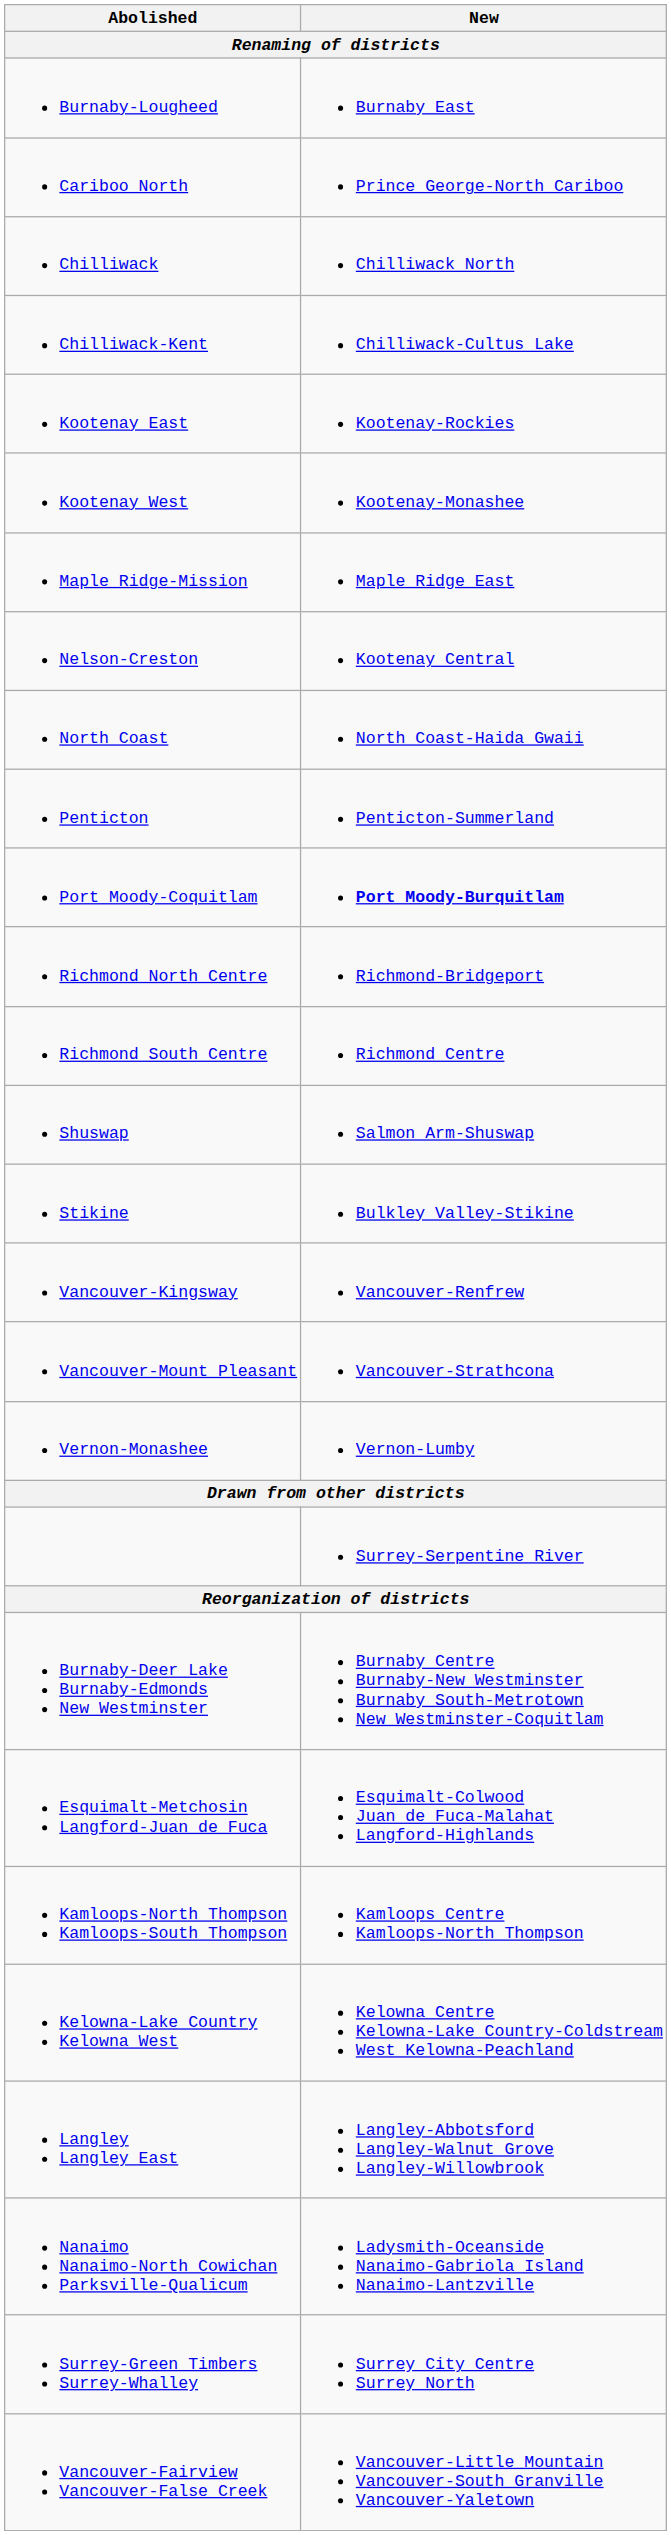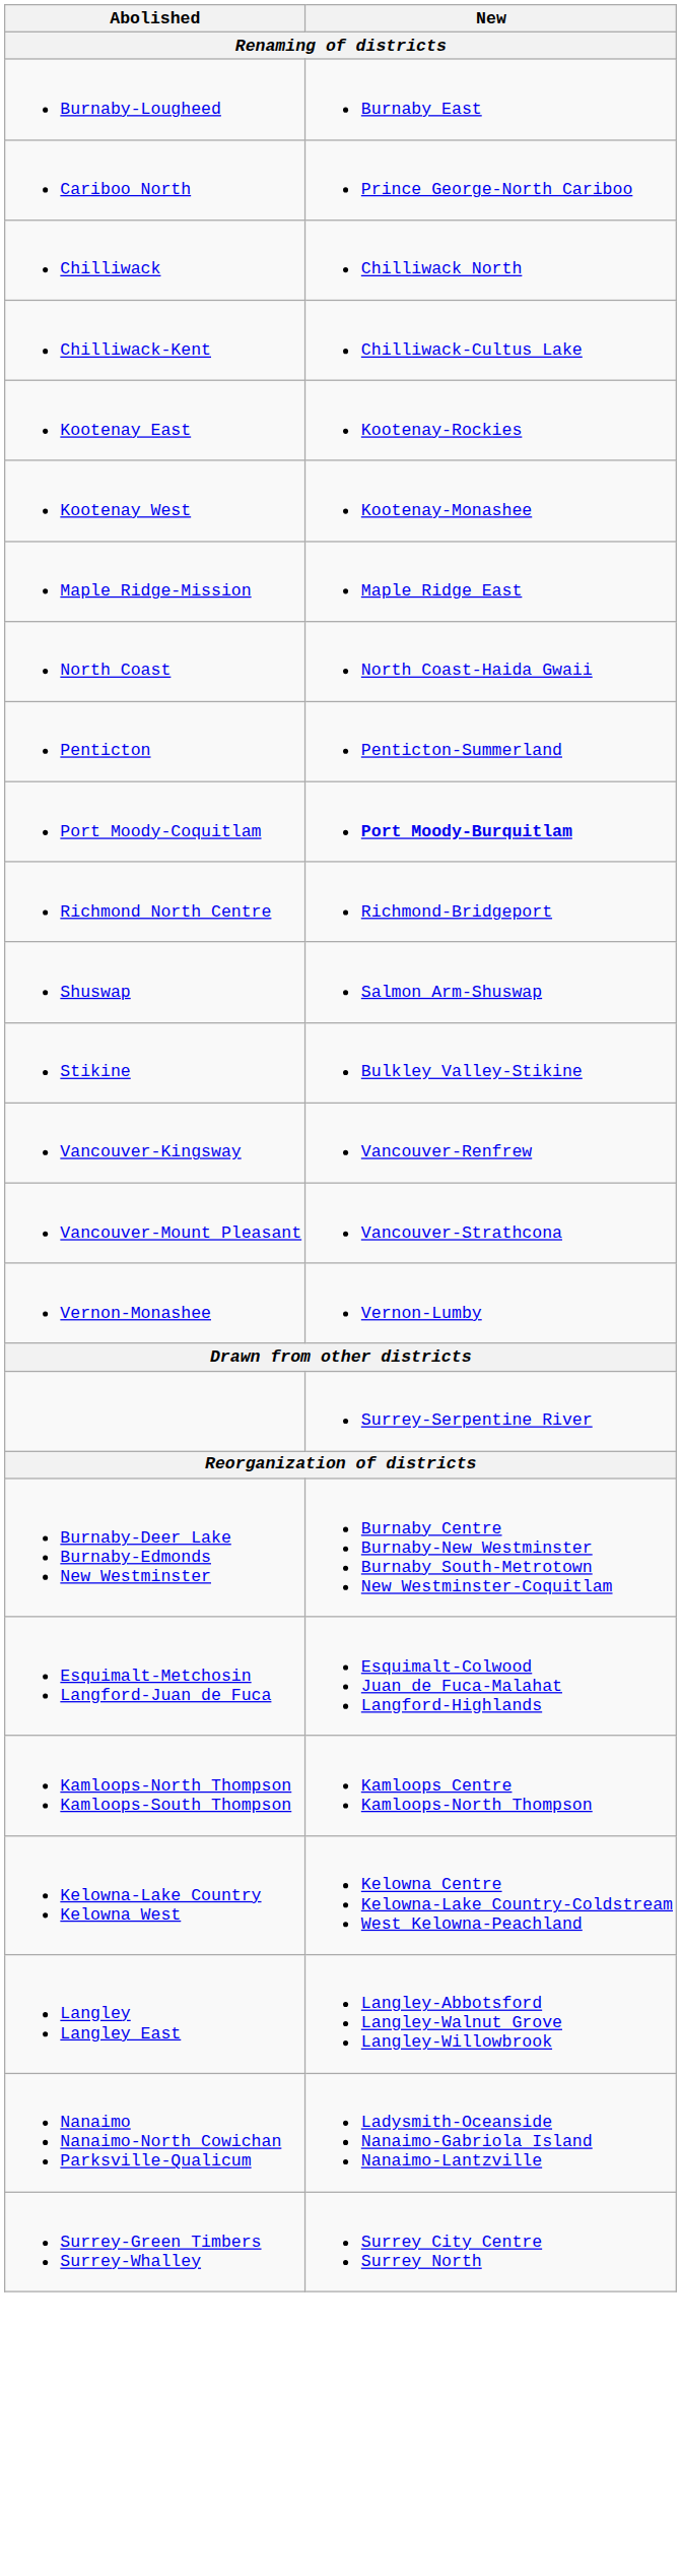- row: Nelson-Creston | Kootenay Central
- row: Richmond South Centre | Richmond Centre
- row: Vancouver-Fairview Vancouver-False Creek | Vancouver-Little Mountain Vancouver-South Granville Vancouver-Yaletown
